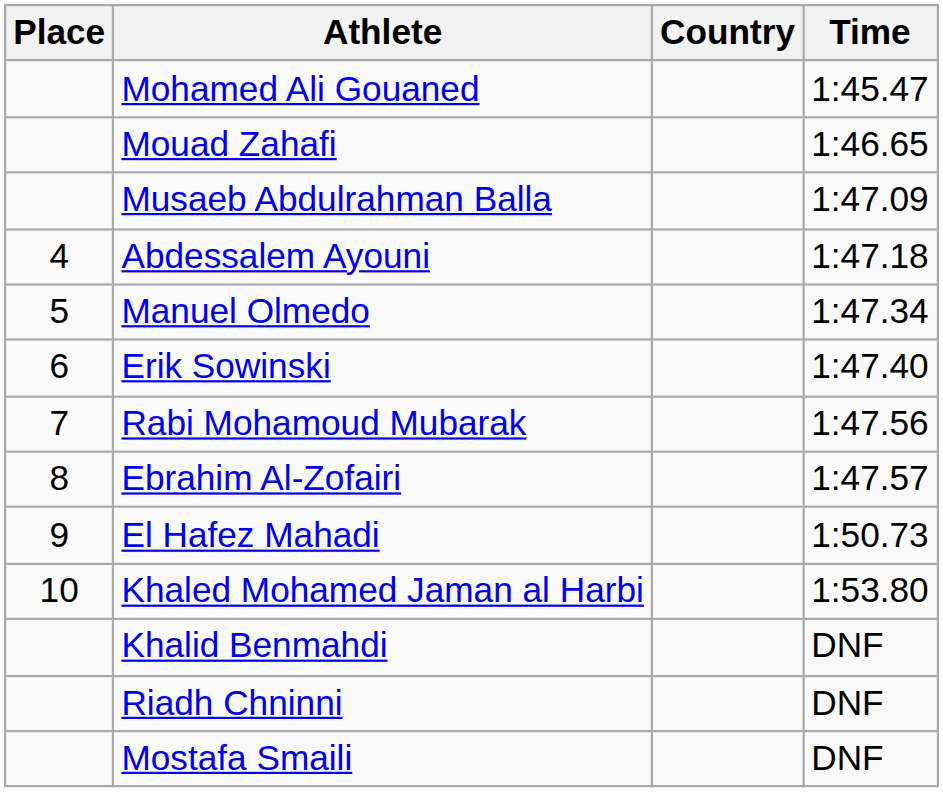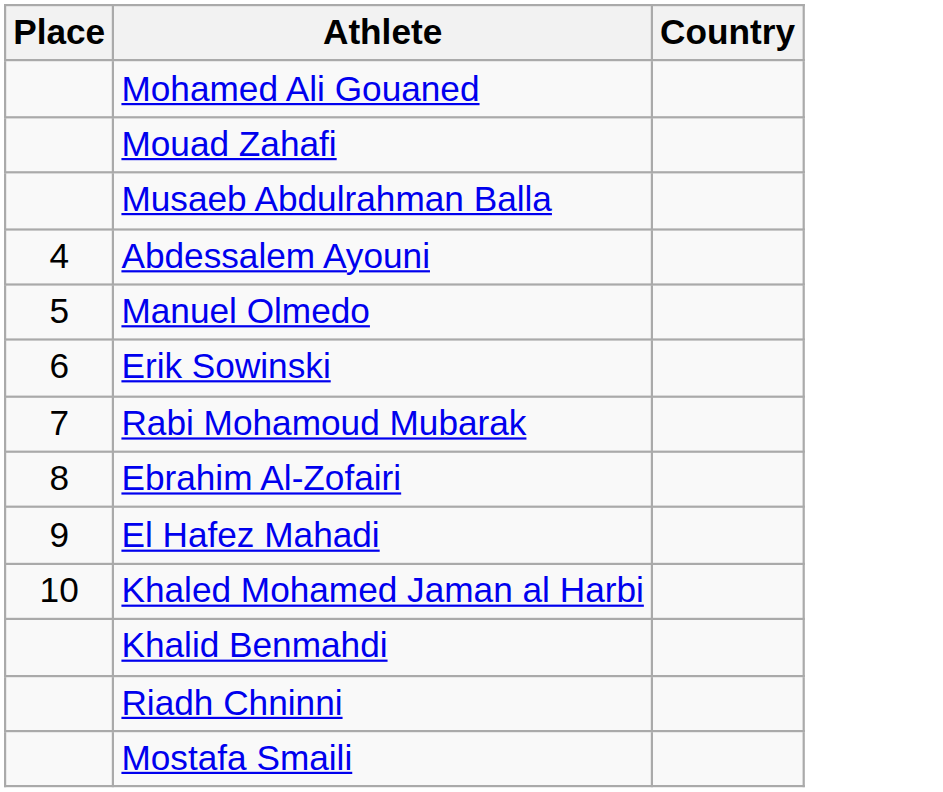- column: Time | 1:45.47 | 1:46.65 | 1:47.09 | 1:47.18 | 1:47.34 | 1:47.40 | 1:47.56 | 1:47.57 | 1:50.73 | 1:53.80 | DNF | DNF | DNF
